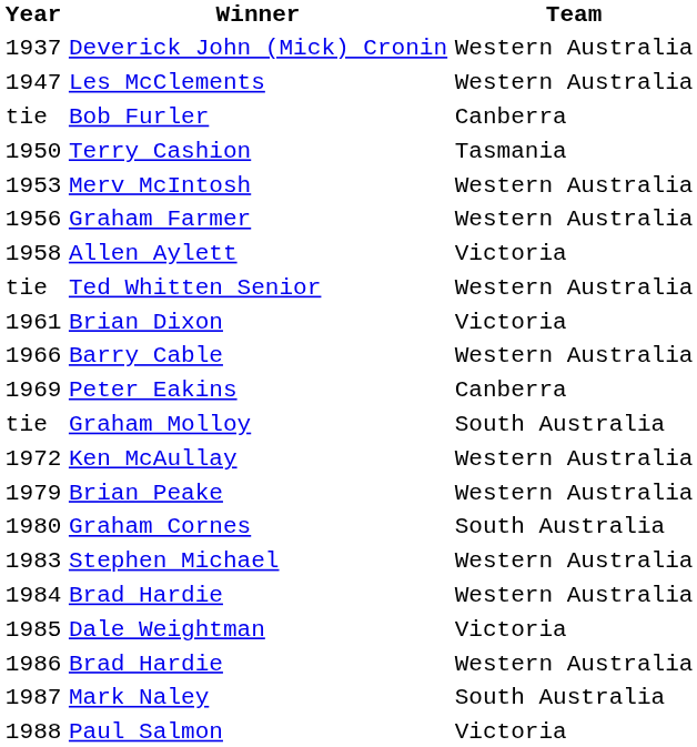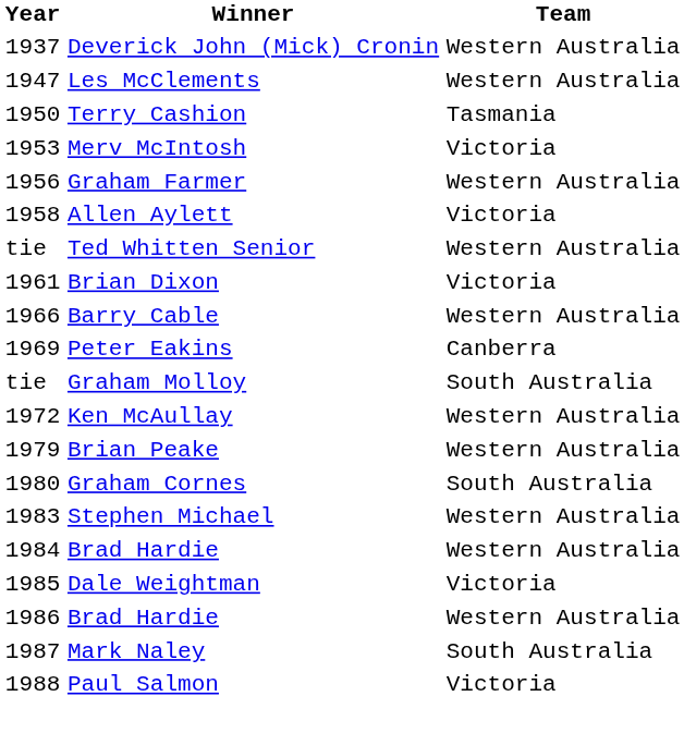- row: tie | Bob Furler | Canberra
Merv McIntosh | Team: Western Australia -> Victoria
